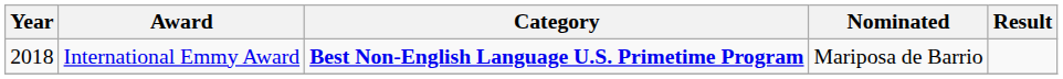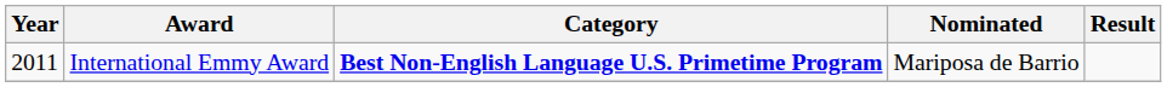International Emmy Award | Year: 2018 -> 2011
